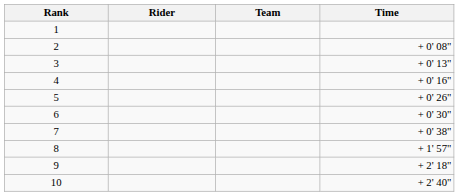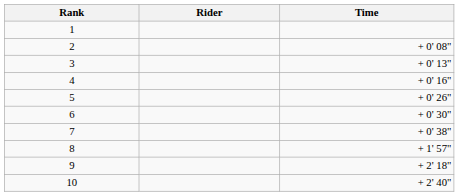- column: Team
